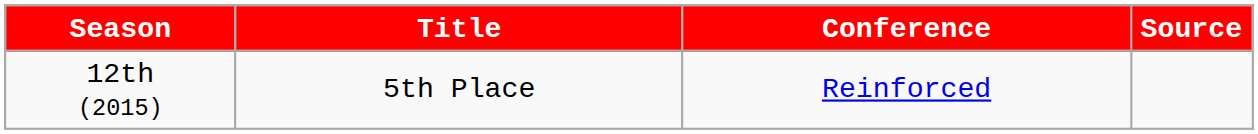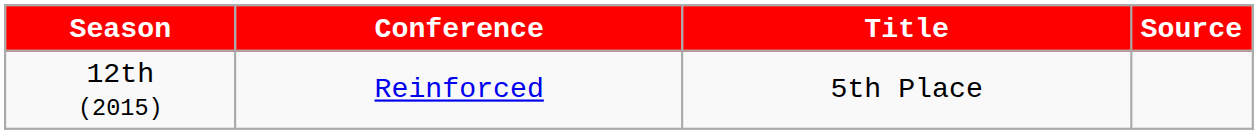columns swapped: Conference <-> Title
